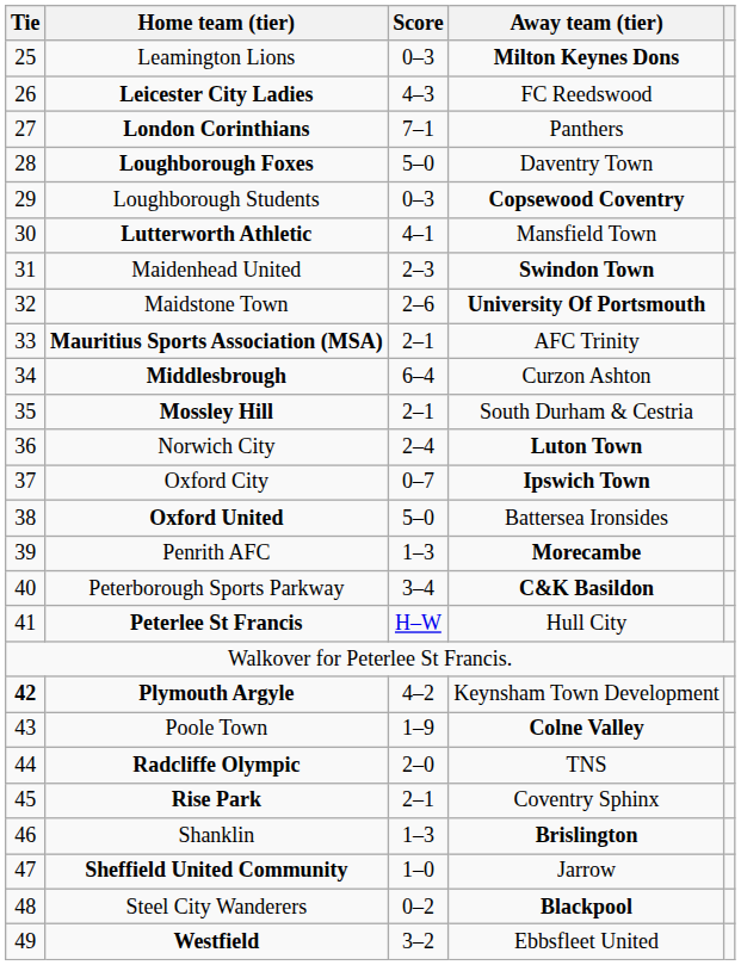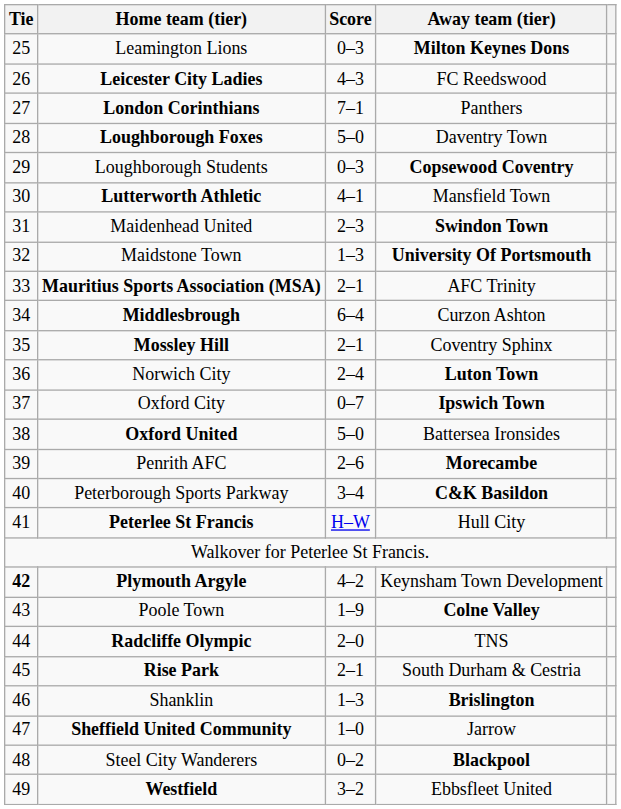Maidstone Town | Score: 2–6 -> 1–3
Mossley Hill | Away team (tier): South Durham & Cestria -> Coventry Sphinx
Penrith AFC | Score: 1–3 -> 2–6
Rise Park | Away team (tier): Coventry Sphinx -> South Durham & Cestria
